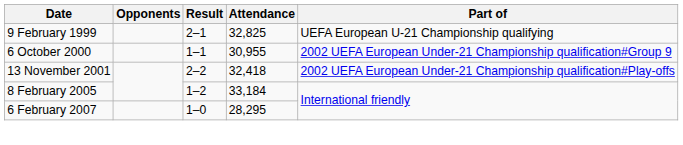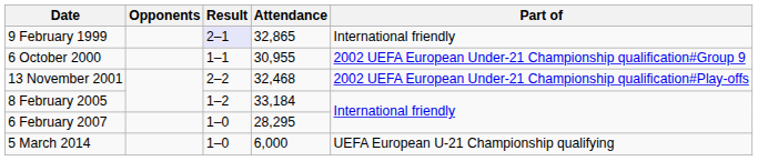9 February 1999 | Result: no background -> lavender background
9 February 1999 | Attendance: 32,825 -> 32,865
9 February 1999 | Part of: UEFA European U-21 Championship qualifying -> International friendly
13 November 2001 | Attendance: 32,418 -> 32,468
+ row: 5 March 2014 | 1–0 | 6,000 | UEFA European U-21 Championship qualifying
